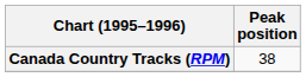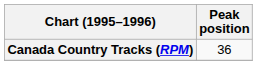Canada Country Tracks (RPM) | Peak position: 38 -> 36
